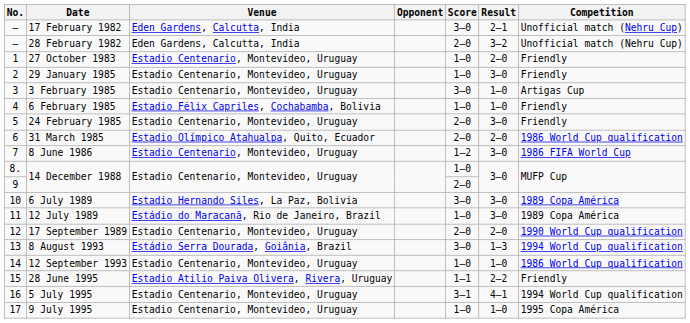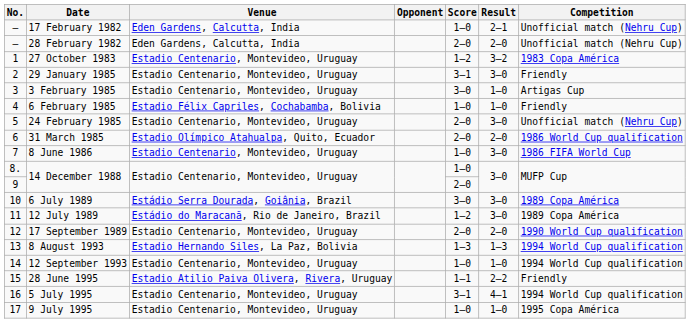17 February 1982 | Score: 3–0 -> 1–0
28 February 1982 | Result: 3–2 -> 2–0
27 October 1983 | Score: 1–0 -> 1–2
27 October 1983 | Result: 2–0 -> 3–2
27 October 1983 | Competition: Friendly -> 1983 Copa América
29 January 1985 | Score: 1–0 -> 3–1
24 February 1985 | Competition: Friendly -> Unofficial match (Nehru Cup)
8 June 1986 | Score: 1–2 -> 1–0
6 July 1989 | Venue: Estadio Hernando Siles, La Paz, Bolivia -> Estádio Serra Dourada, Goiânia, Brazil
12 July 1989 | Score: 1–0 -> 1–2
8 August 1993 | Venue: Estádio Serra Dourada, Goiânia, Brazil -> Estadio Hernando Siles, La Paz, Bolivia
8 August 1993 | Score: 3–0 -> 1–3
12 September 1993 | Competition: 1986 World Cup qualification -> 1994 World Cup qualification
